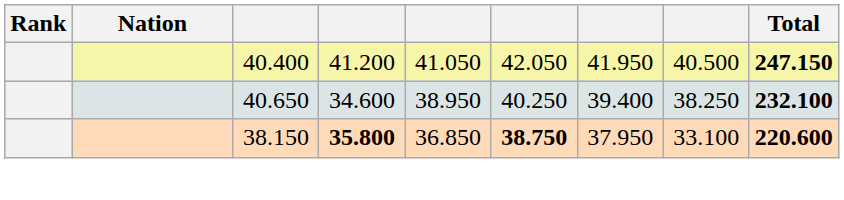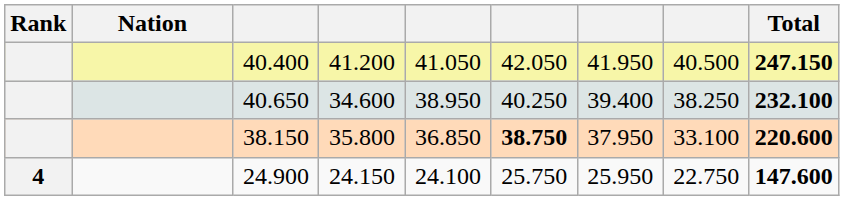38.150 | column 4: bold -> normal
+ row: 4 | 24.900 | 24.150 | 24.100 | 25.750 | 25.950 | 22.750 | 147.600
